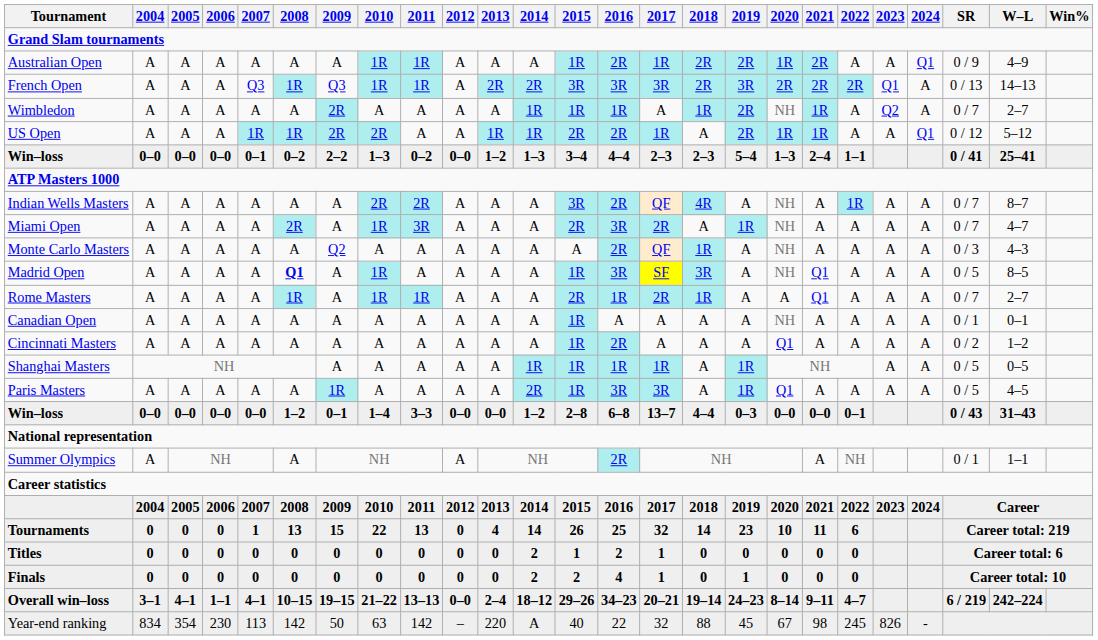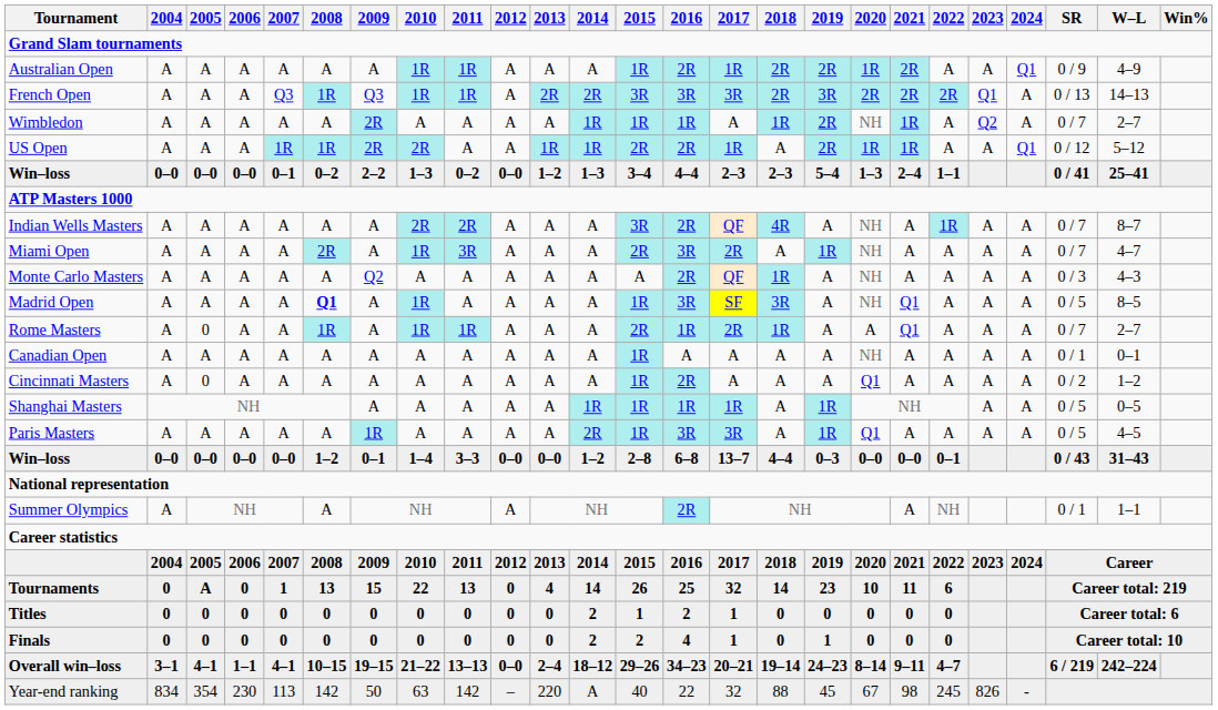Rome Masters | 2005: A -> 0
Cincinnati Masters | 2005: A -> 0
Tournaments | 2005: 0 -> A
